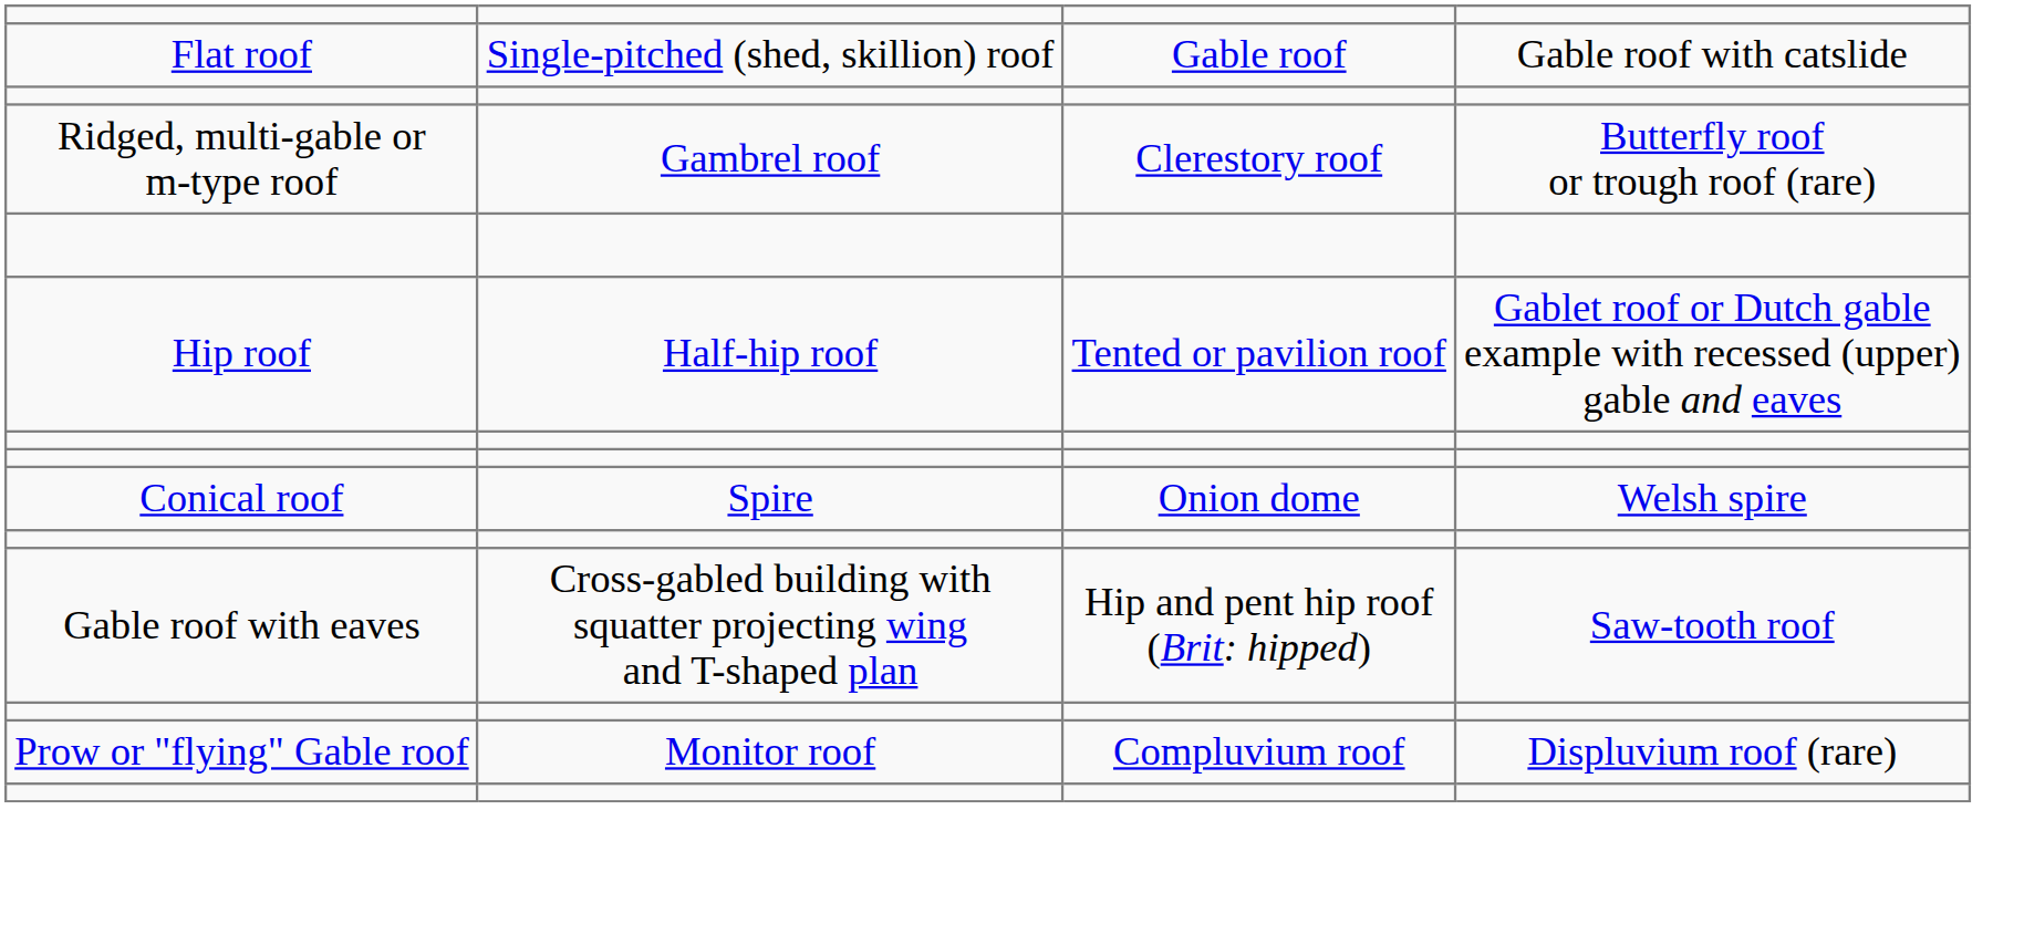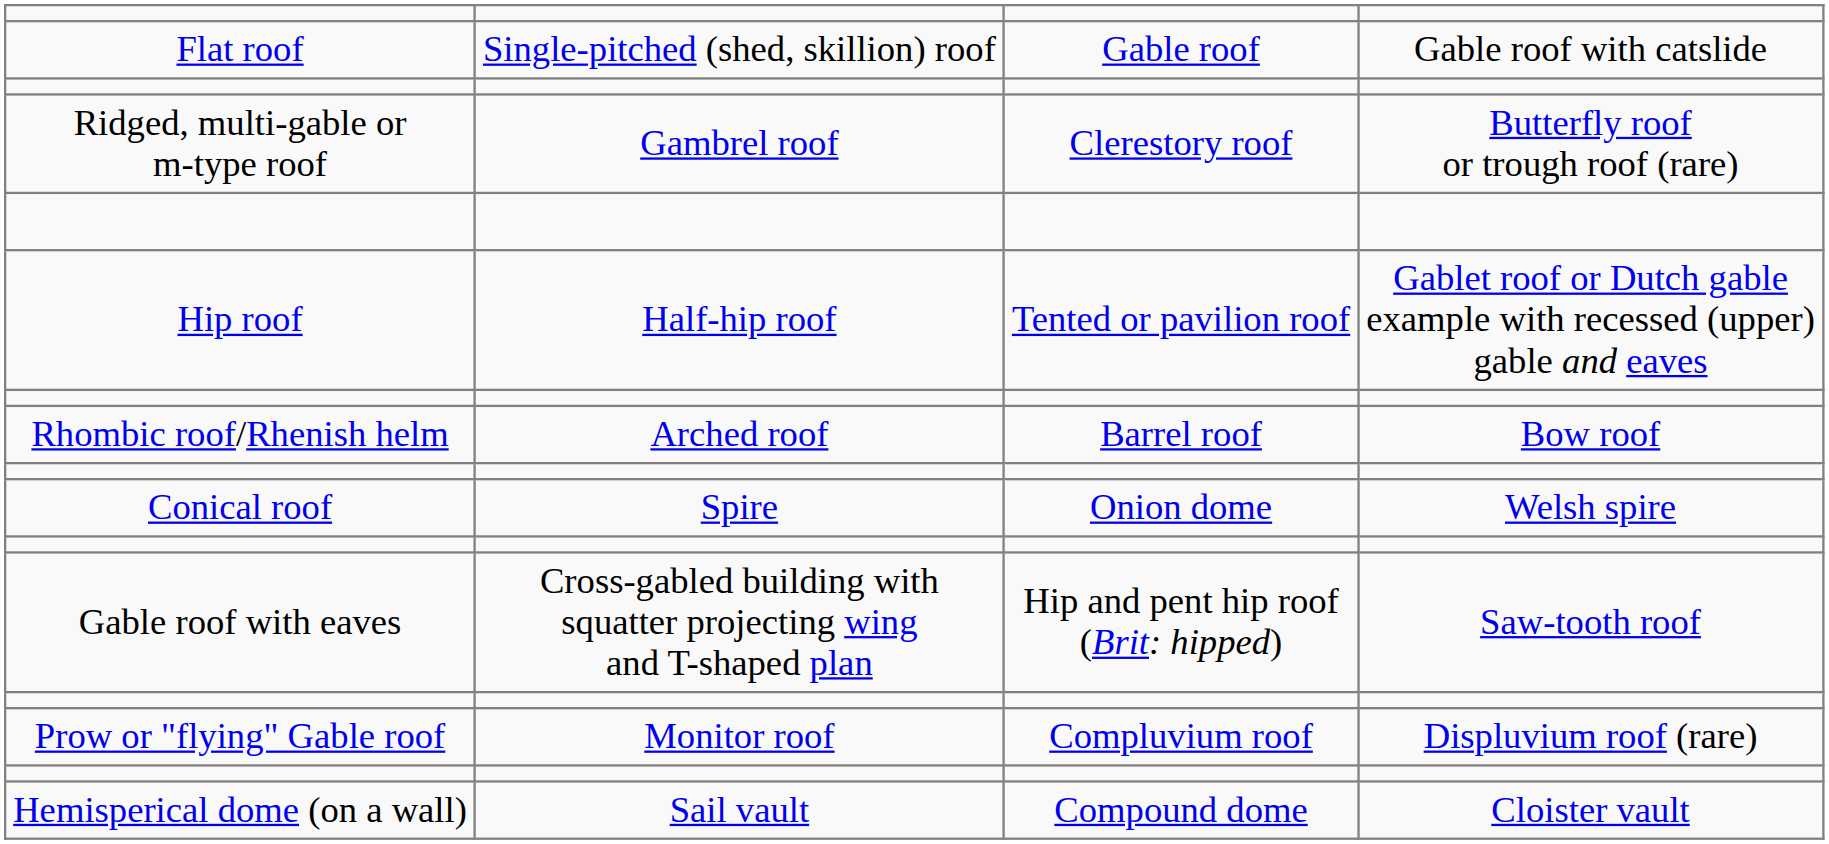+ row: Rhombic roof/Rhenish helm | Arched roof | Barrel roof | Bow roof
+ row: Hemisperical dome (on a wall) | Sail vault | Compound dome | Cloister vault
